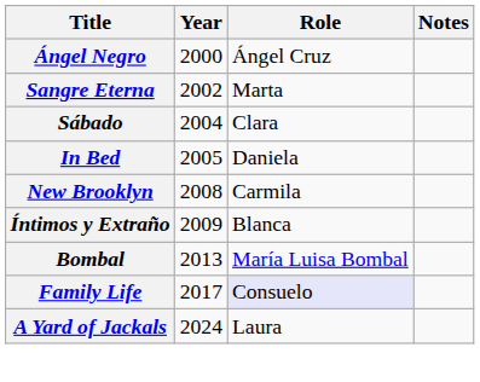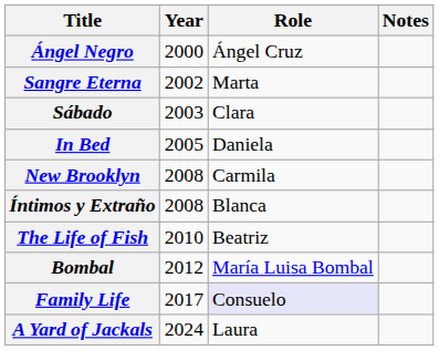Sábado | Year: 2004 -> 2003
Íntimos y Extraño | Year: 2009 -> 2008
+ row: The Life of Fish | 2010 | Beatriz
Bombal | Year: 2013 -> 2012
